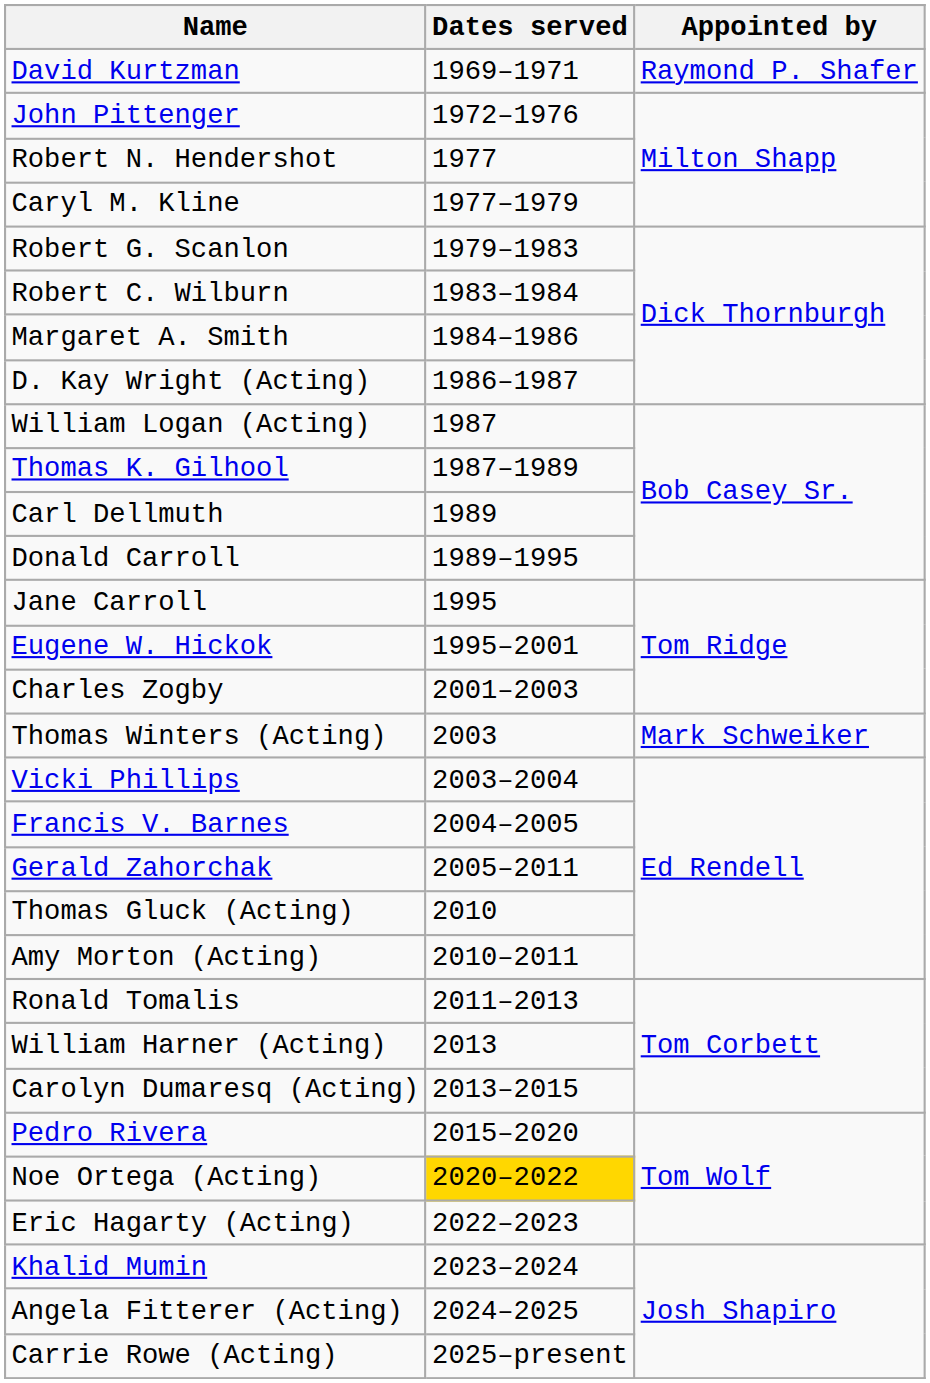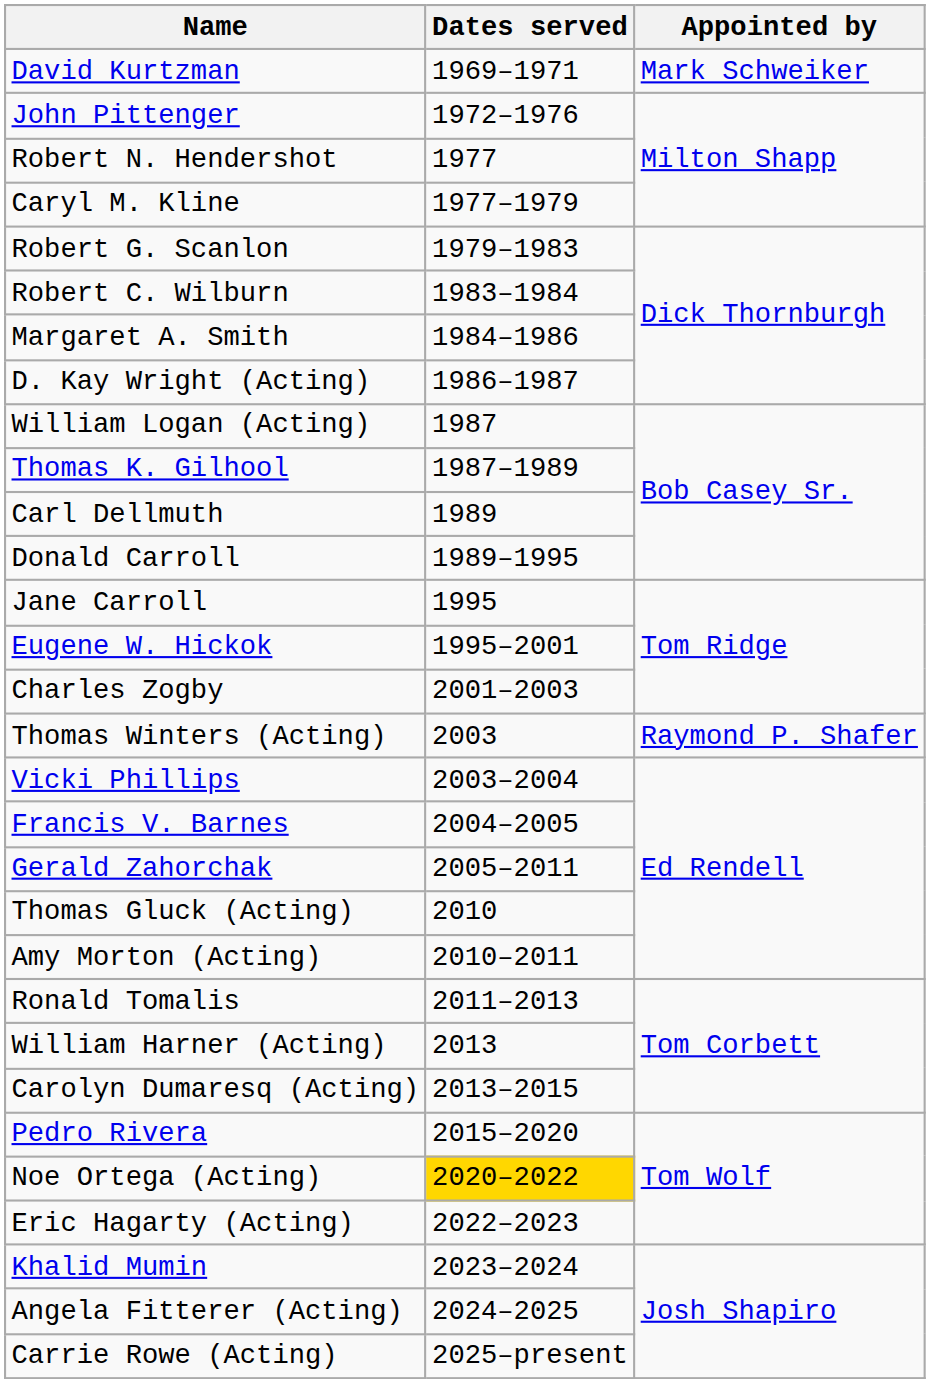David Kurtzman | Appointed by: Raymond P. Shafer -> Mark Schweiker
Thomas Winters (Acting) | Appointed by: Mark Schweiker -> Raymond P. Shafer
